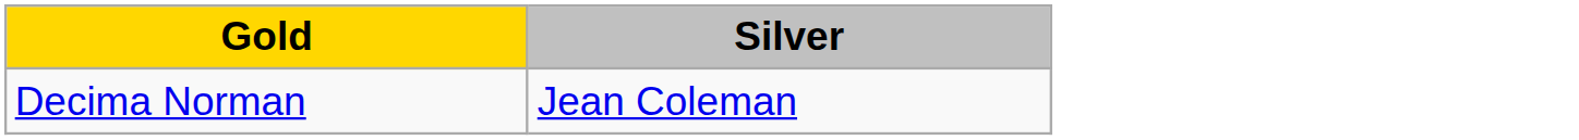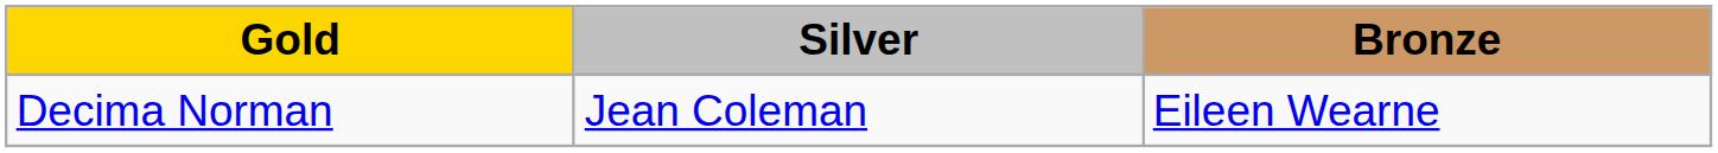+ column: Bronze | Eileen Wearne
